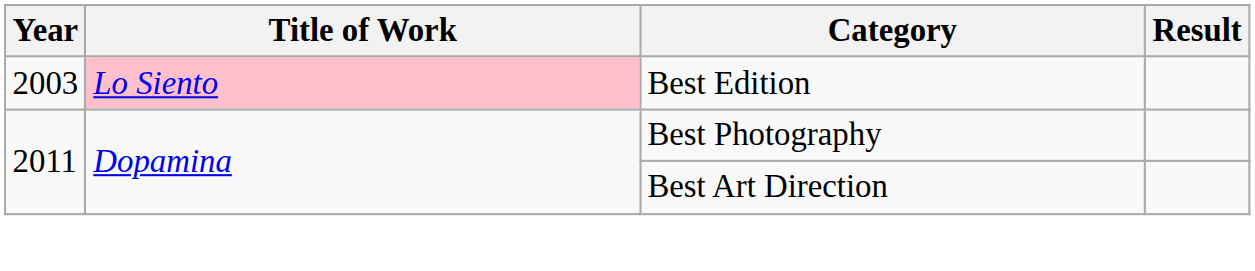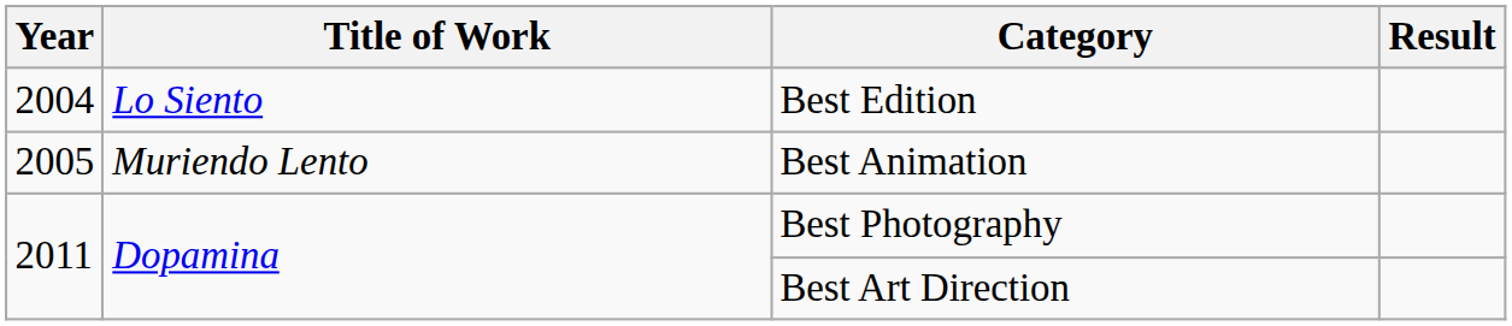Best Edition | Year: 2003 -> 2004
Best Edition | Title of Work: pink background -> no background
+ row: 2005 | Muriendo Lento | Best Animation
